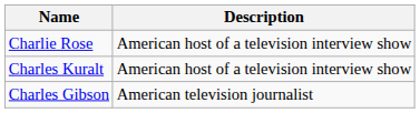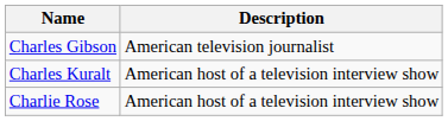rows swapped: Charles Gibson <-> Charlie Rose
